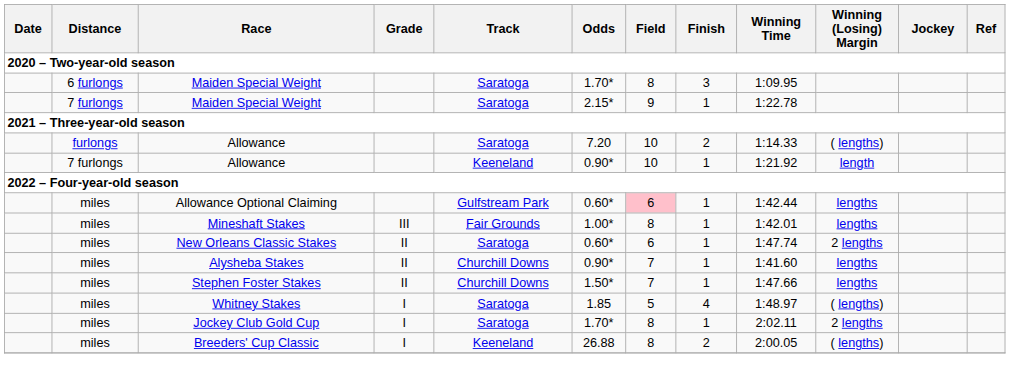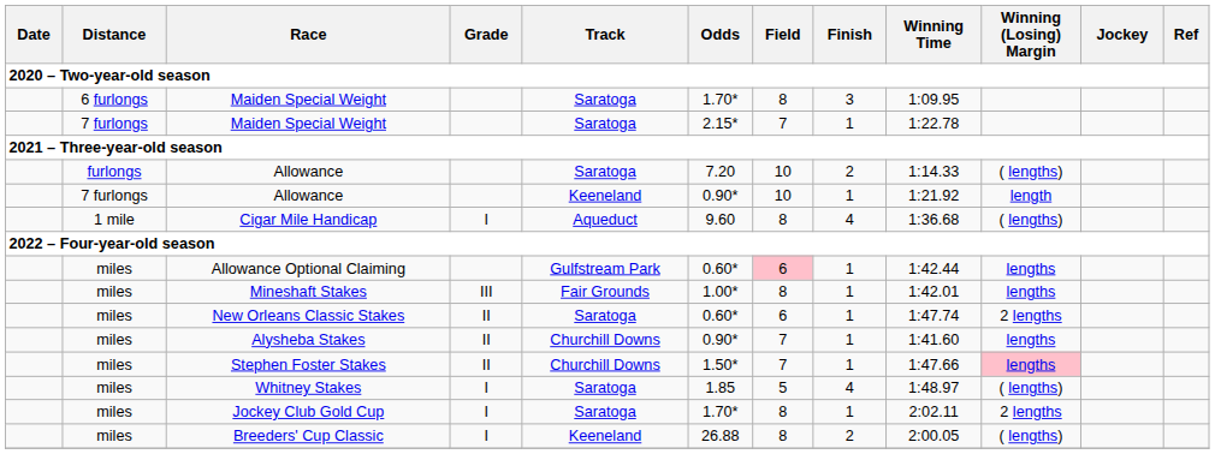7 furlongs / Maiden Special Weight | Field: 9 -> 7
+ row: 1 mile | Cigar Mile Handicap | I | Aqueduct | 9.60 | 8 | 4 | 1:36.68 | ( lengths)
Stephen Foster Stakes | Winning (Losing) Margin: no background -> pink background
